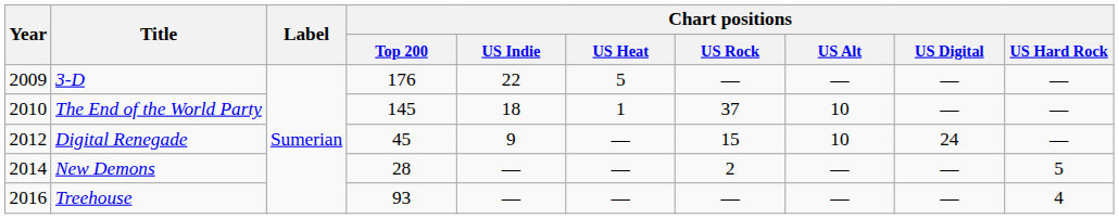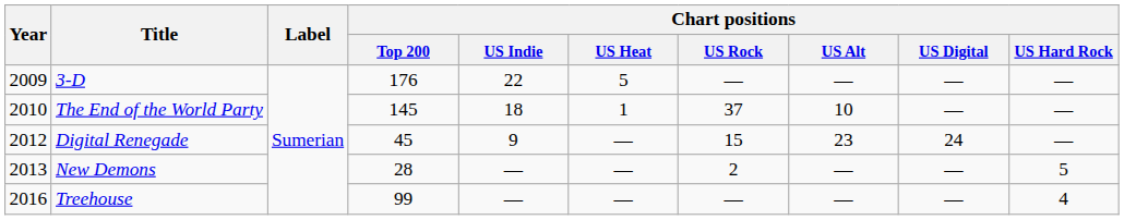Digital Renegade | Chart positions / US Alt: 10 -> 23
New Demons | Year: 2014 -> 2013
Treehouse | Chart positions / Top 200: 93 -> 99
